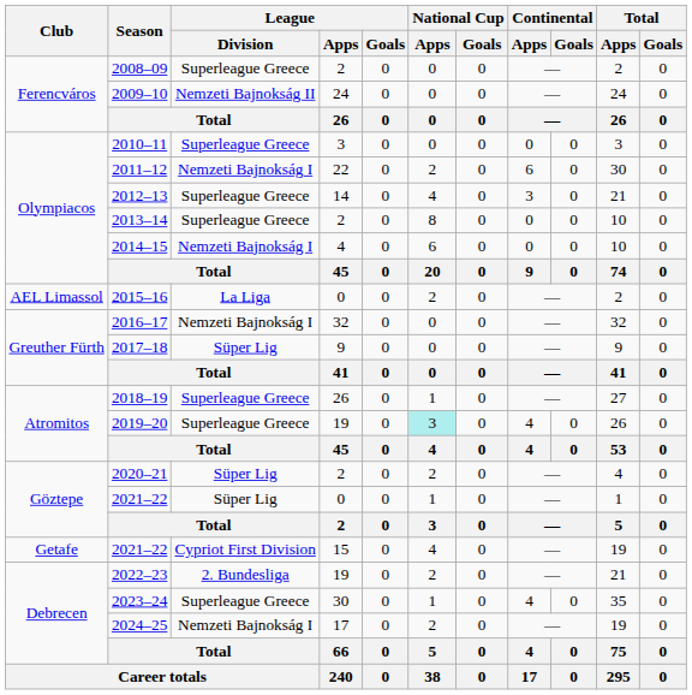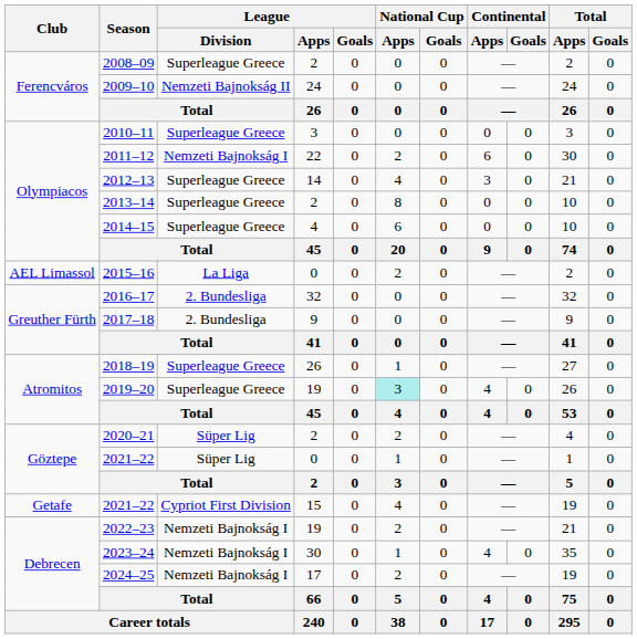2014–15 | League / Division: Nemzeti Bajnokság I -> Superleague Greece
2016–17 | League / Division: Nemzeti Bajnokság I -> 2. Bundesliga
2017–18 | League / Division: Süper Lig -> 2. Bundesliga
2022–23 | League / Division: 2. Bundesliga -> Nemzeti Bajnokság I
2023–24 | League / Division: Superleague Greece -> Nemzeti Bajnokság I
